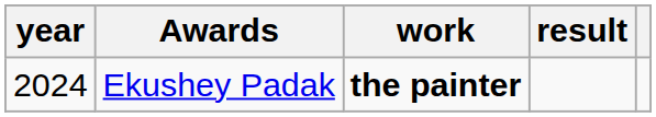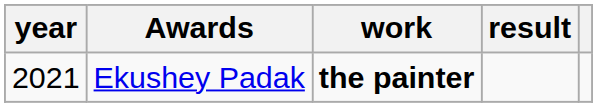Ekushey Padak | year: 2024 -> 2021
